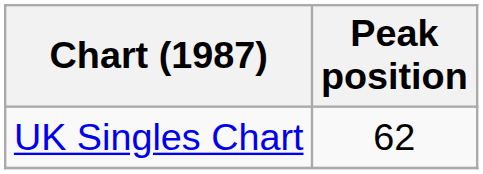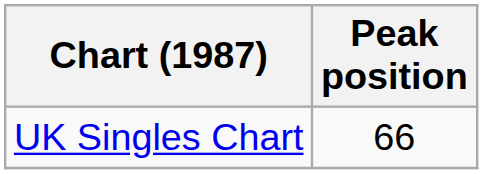UK Singles Chart | Peak position: 62 -> 66
